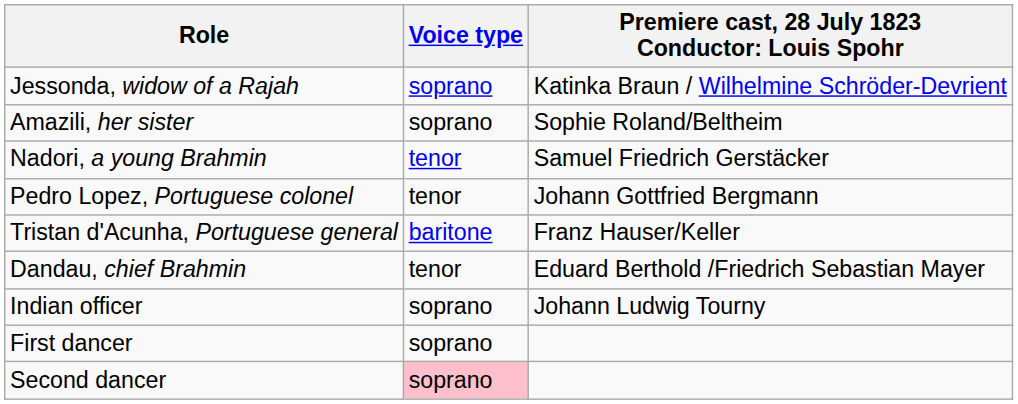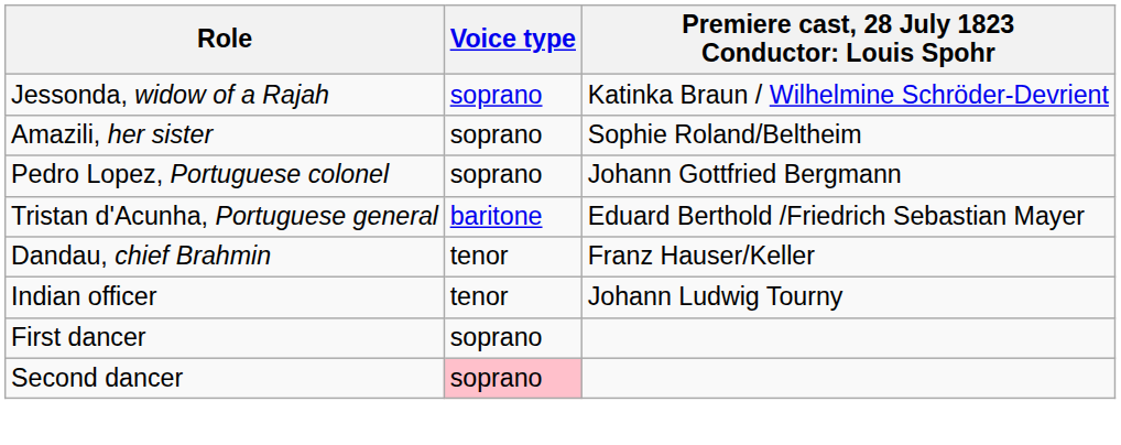- row: Nadori, a young Brahmin | tenor | Samuel Friedrich Gerstäcker
Pedro Lopez, Portuguese colonel | Voice type: tenor -> soprano
Tristan d'Acunha, Portuguese general | column 3: Franz Hauser/Keller -> Eduard Berthold /Friedrich Sebastian Mayer
Dandau, chief Brahmin | column 3: Eduard Berthold /Friedrich Sebastian Mayer -> Franz Hauser/Keller
Indian officer | Voice type: soprano -> tenor
